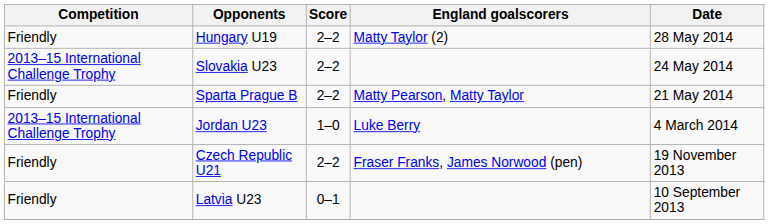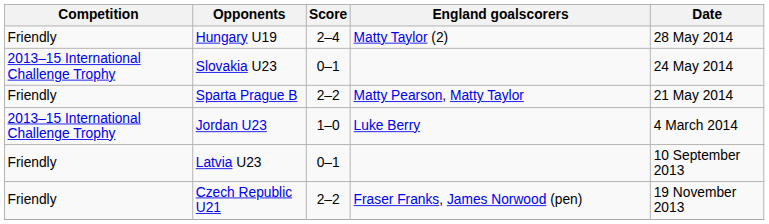Hungary U19 | Score: 2–2 -> 2–4
Slovakia U23 | Score: 2–2 -> 0–1
rows swapped: Czech Republic U21 <-> Latvia U23
